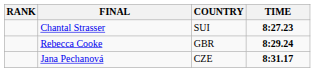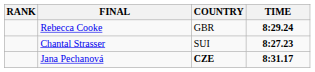rows swapped: Chantal Strasser <-> Rebecca Cooke
Jana Pechanová | COUNTRY: normal -> bold
